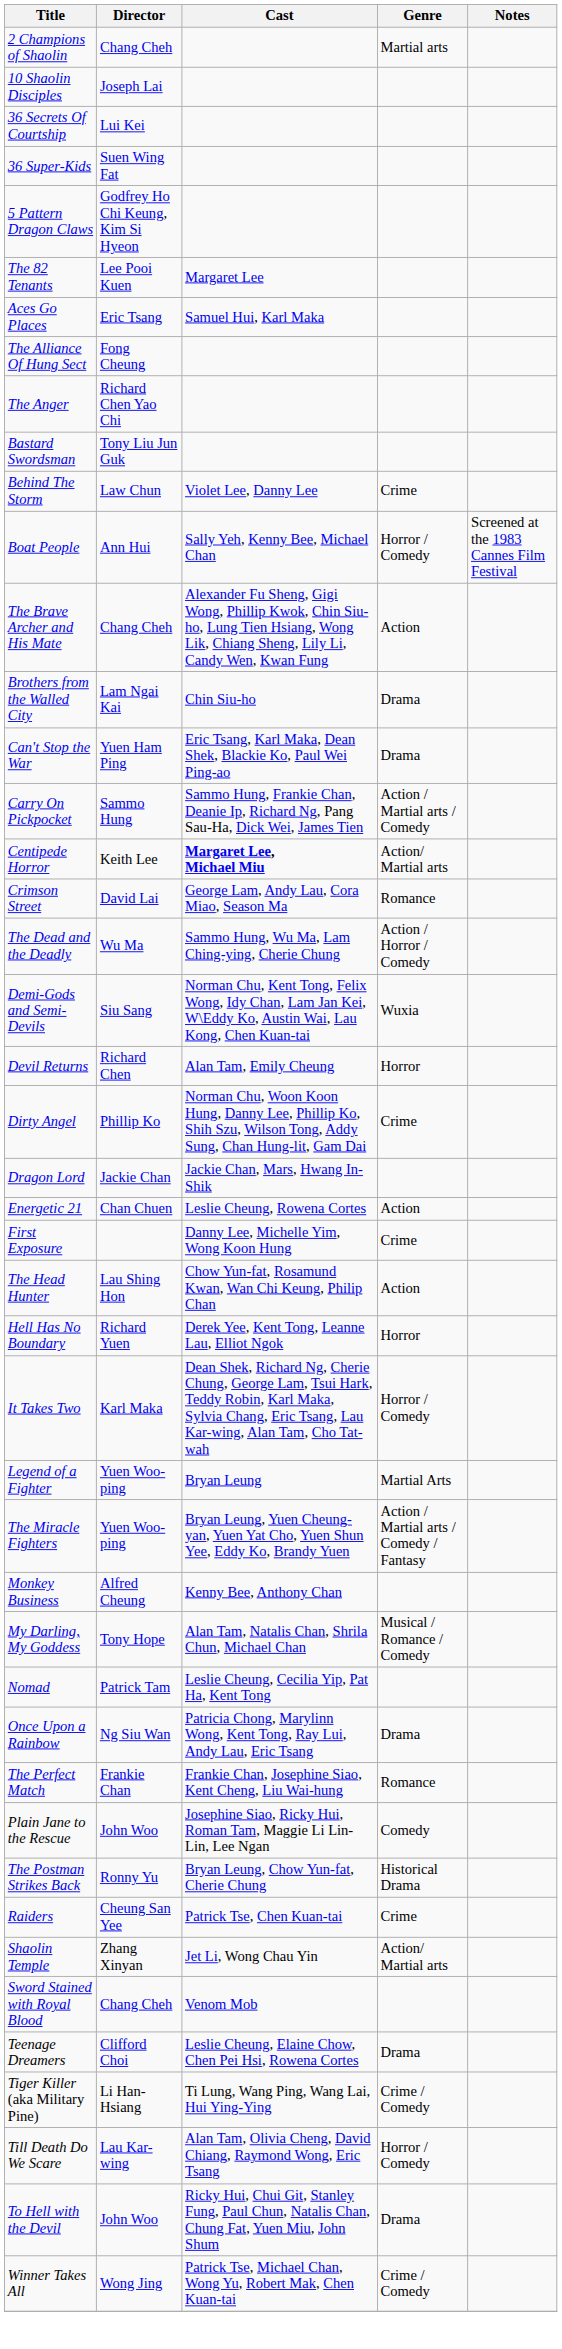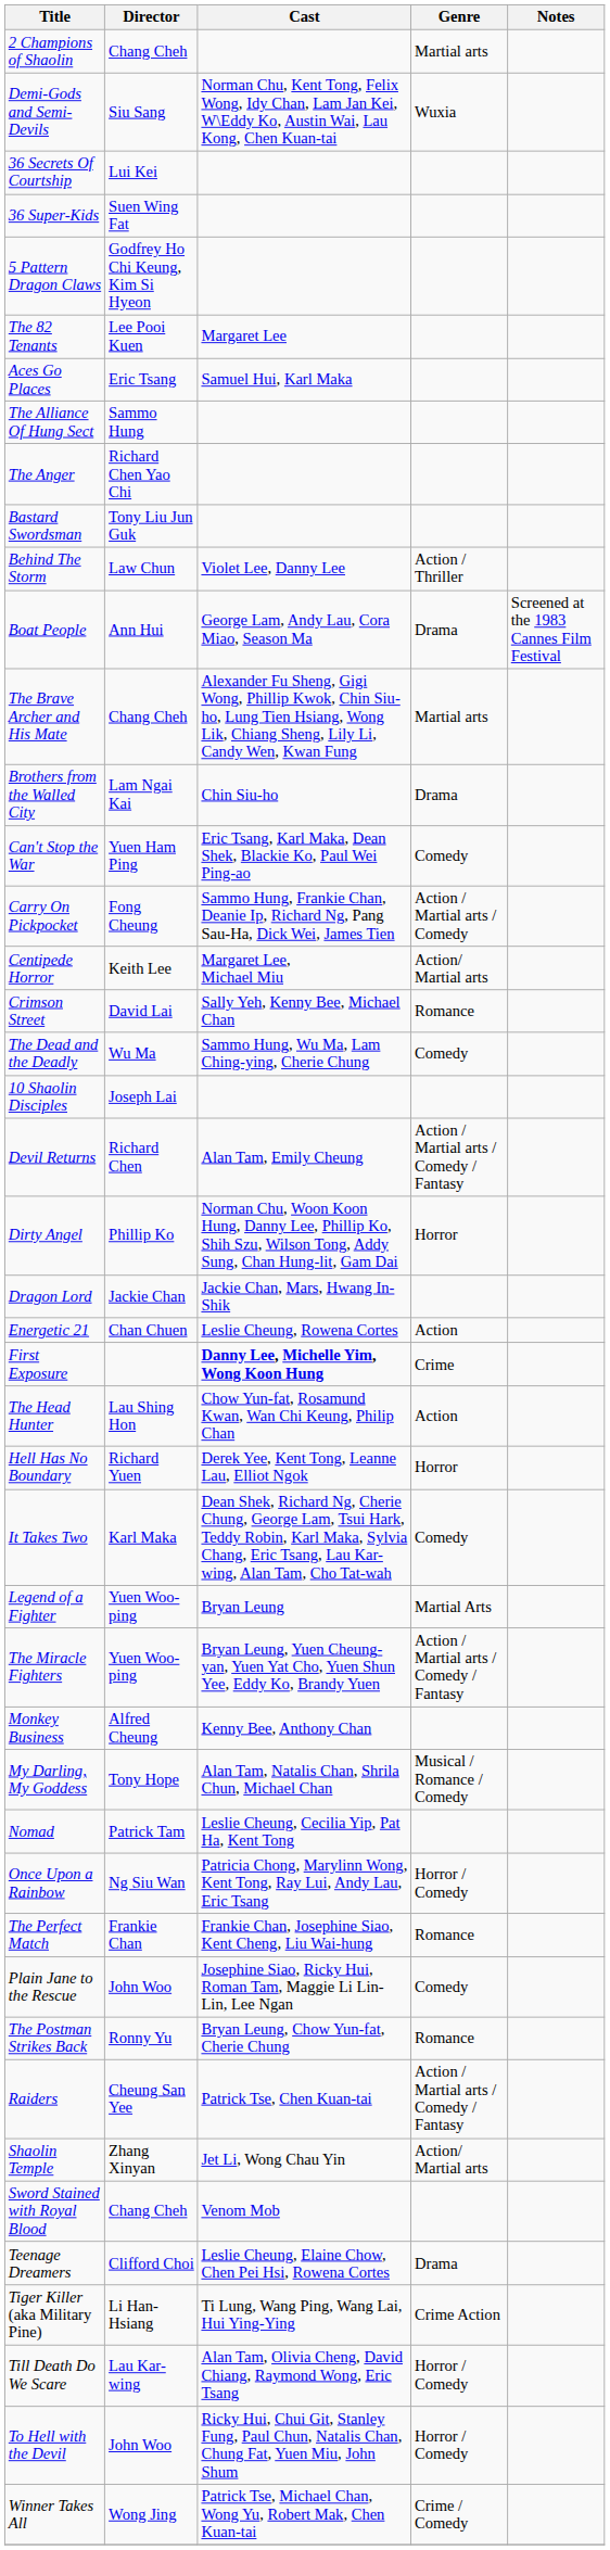rows swapped: 10 Shaolin Disciples <-> Demi-Gods and Semi-Devils
The Alliance Of Hung Sect | Director: Fong Cheung -> Sammo Hung
Behind The Storm | Genre: Crime -> Action / Thriller
Boat People | Cast: Sally Yeh, Kenny Bee, Michael Chan -> George Lam, Andy Lau, Cora Miao, Season Ma
Boat People | Genre: Horror / Comedy -> Drama
The Brave Archer and His Mate | Genre: Action -> Martial arts
Can't Stop the War | Genre: Drama -> Comedy
Carry On Pickpocket | Director: Sammo Hung -> Fong Cheung
Centipede Horror | Cast: bold -> normal
Crimson Street | Cast: George Lam, Andy Lau, Cora Miao, Season Ma -> Sally Yeh, Kenny Bee, Michael Chan
The Dead and the Deadly | Genre: Action / Horror / Comedy -> Comedy
Devil Returns | Genre: Horror -> Action / Martial arts / Comedy / Fantasy
Dirty Angel | Genre: Crime -> Horror
First Exposure | Cast: normal -> bold
It Takes Two | Genre: Horror / Comedy -> Comedy
Once Upon a Rainbow | Genre: Drama -> Horror / Comedy
The Postman Strikes Back | Genre: Historical Drama -> Romance
Raiders | Genre: Crime -> Action / Martial arts / Comedy / Fantasy
Tiger Killer (aka Military Pine) | Genre: Crime / Comedy -> Crime Action
To Hell with the Devil | Genre: Drama -> Horror / Comedy
